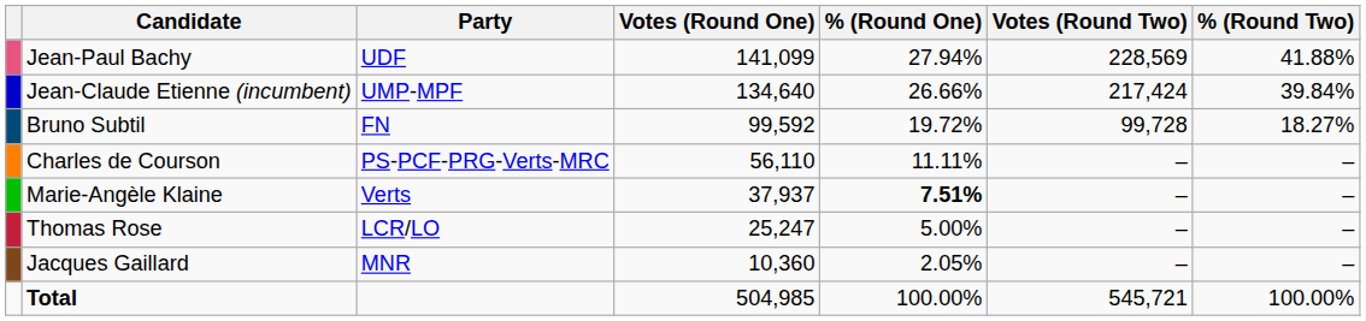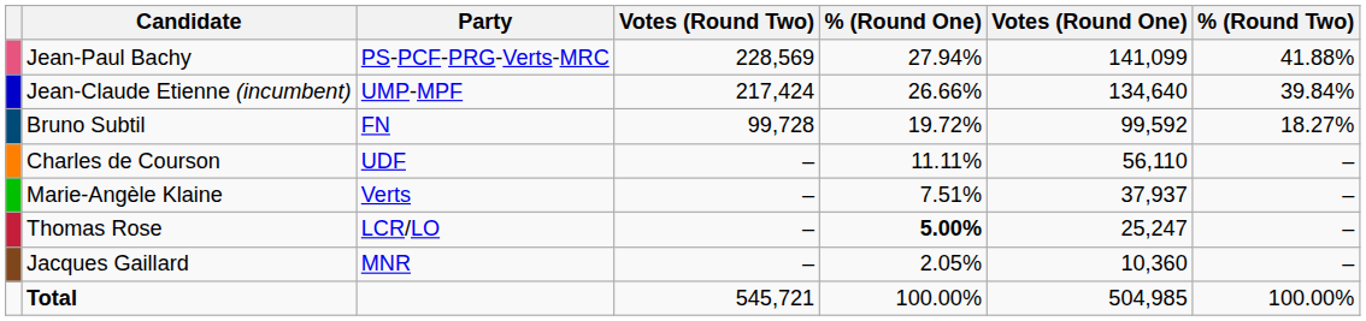columns swapped: Votes (Round One) <-> Votes (Round Two)
Jean-Paul Bachy | Party: UDF -> PS-PCF-PRG-Verts-MRC
Charles de Courson | Party: PS-PCF-PRG-Verts-MRC -> UDF
Marie-Angèle Klaine | % (Round One): bold -> normal
Thomas Rose | % (Round One): normal -> bold
